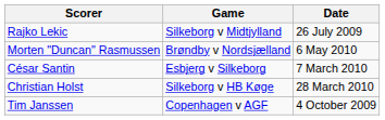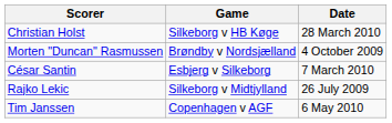rows swapped: Rajko Lekic <-> Christian Holst
Morten "Duncan" Rasmussen | Date: 6 May 2010 -> 4 October 2009
Tim Janssen | Date: 4 October 2009 -> 6 May 2010
